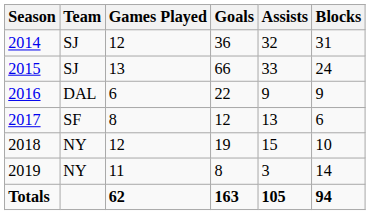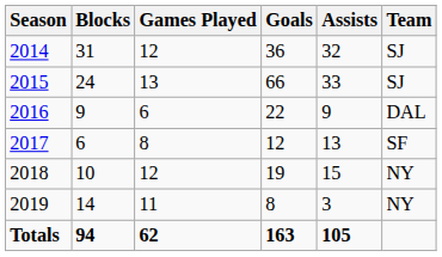columns swapped: Team <-> Blocks
